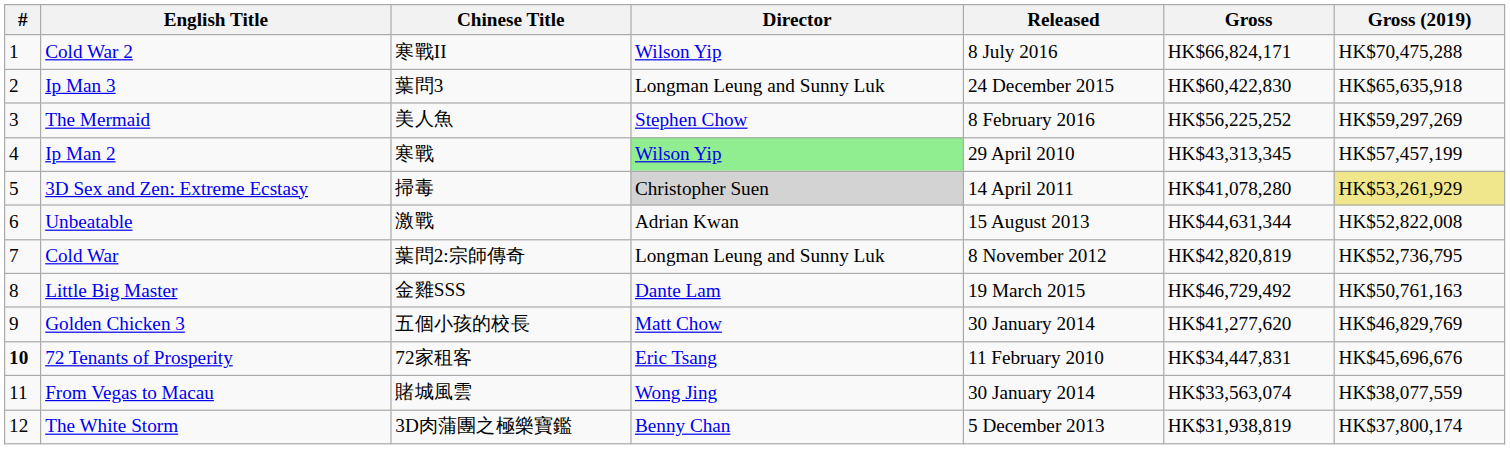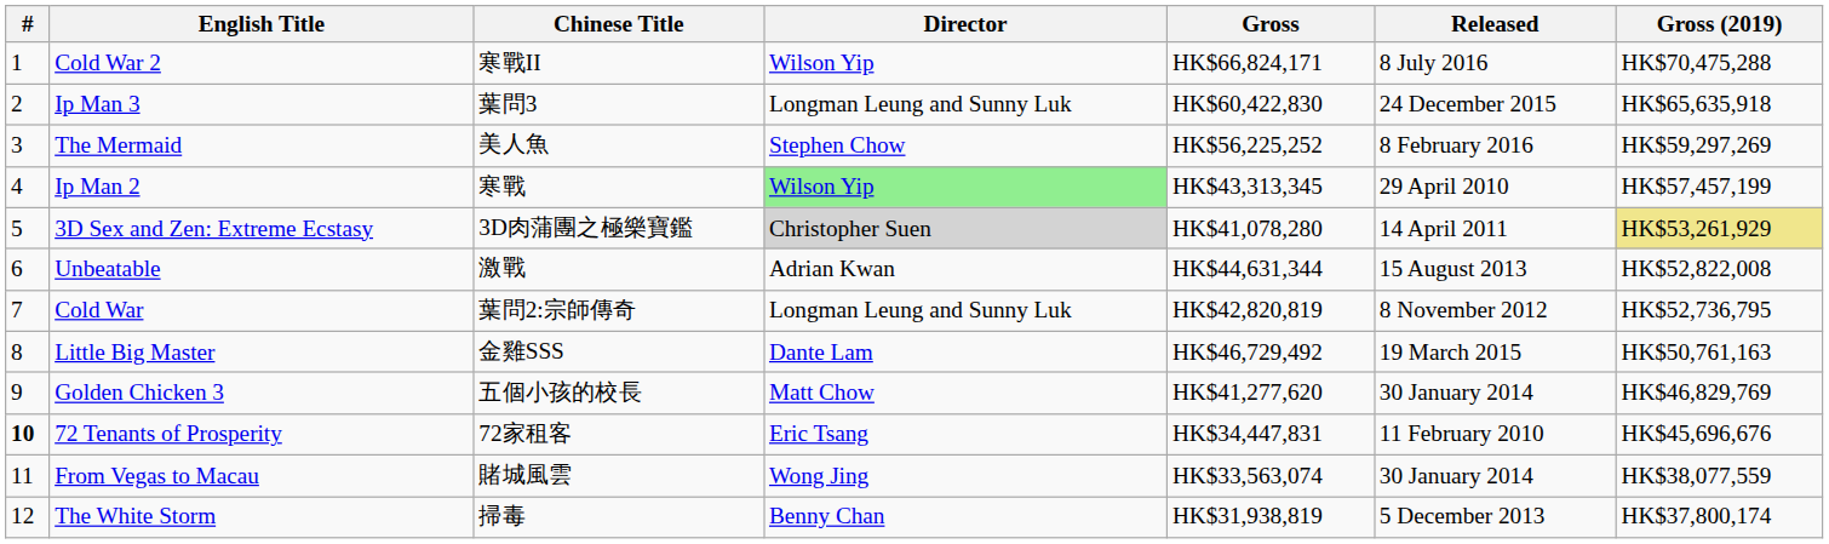columns swapped: Released <-> Gross
3D Sex and Zen: Extreme Ecstasy | Chinese Title: 掃毒 -> 3D肉蒲團之極樂寶鑑
The White Storm | Chinese Title: 3D肉蒲團之極樂寶鑑 -> 掃毒
